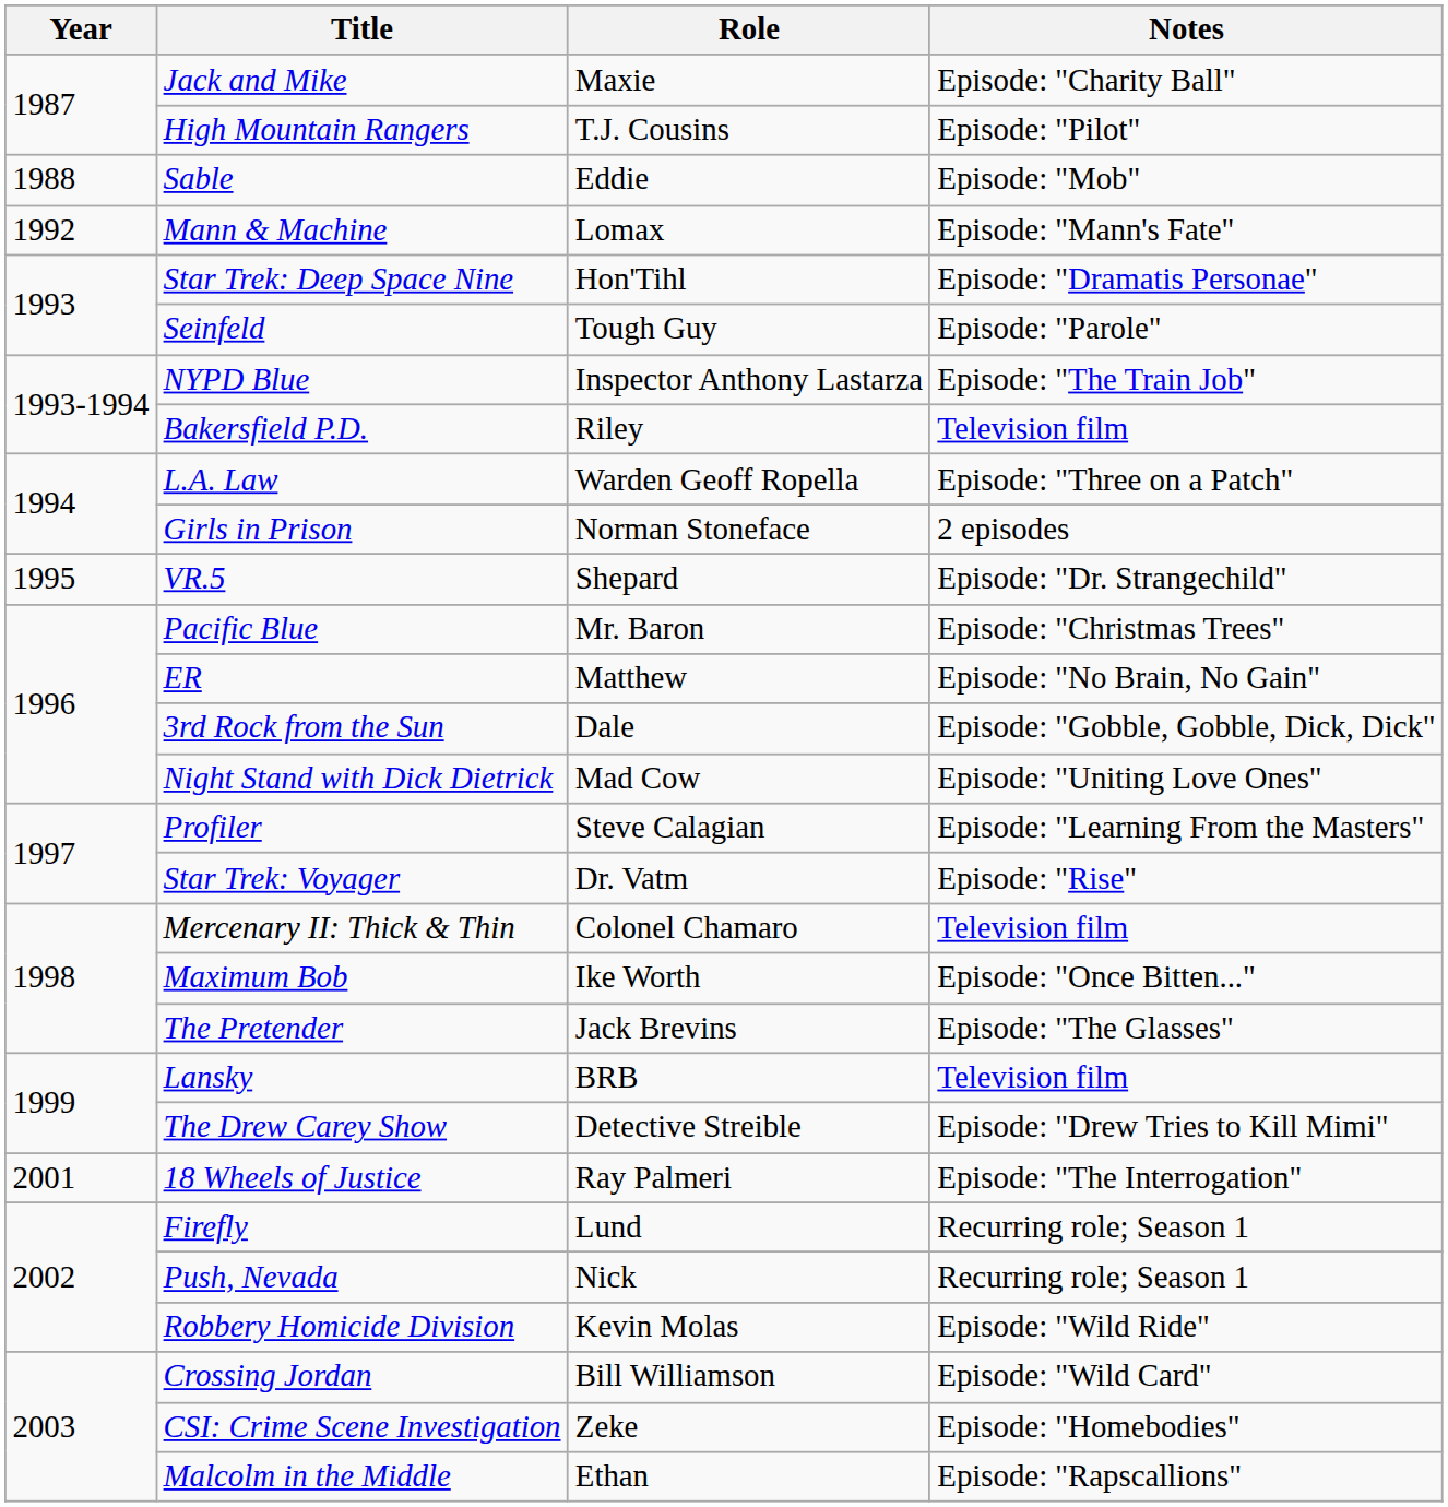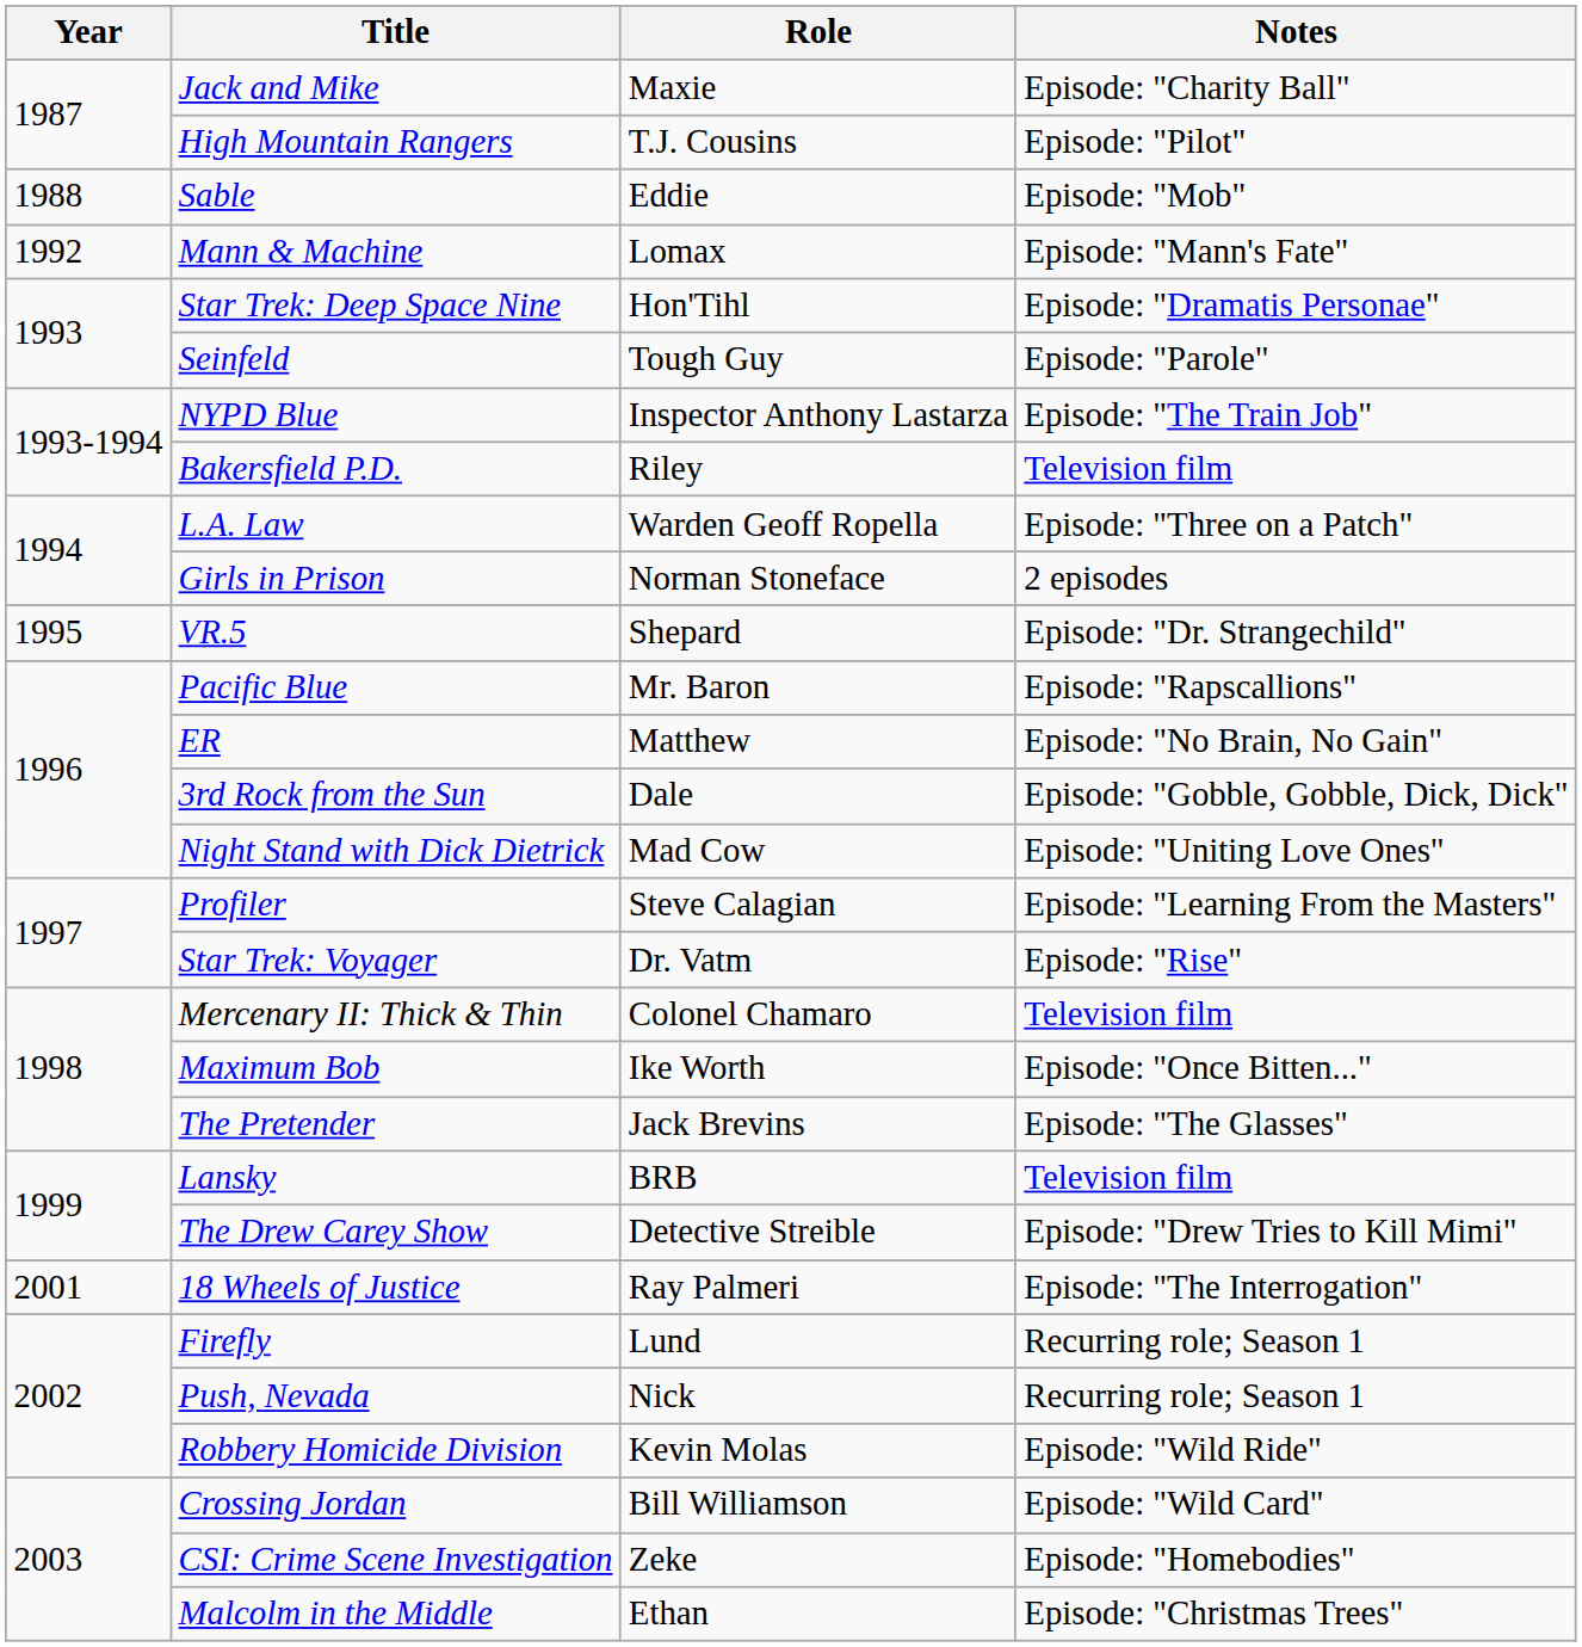Pacific Blue | Notes: Episode: "Christmas Trees" -> Episode: "Rapscallions"
Malcolm in the Middle | Notes: Episode: "Rapscallions" -> Episode: "Christmas Trees"
